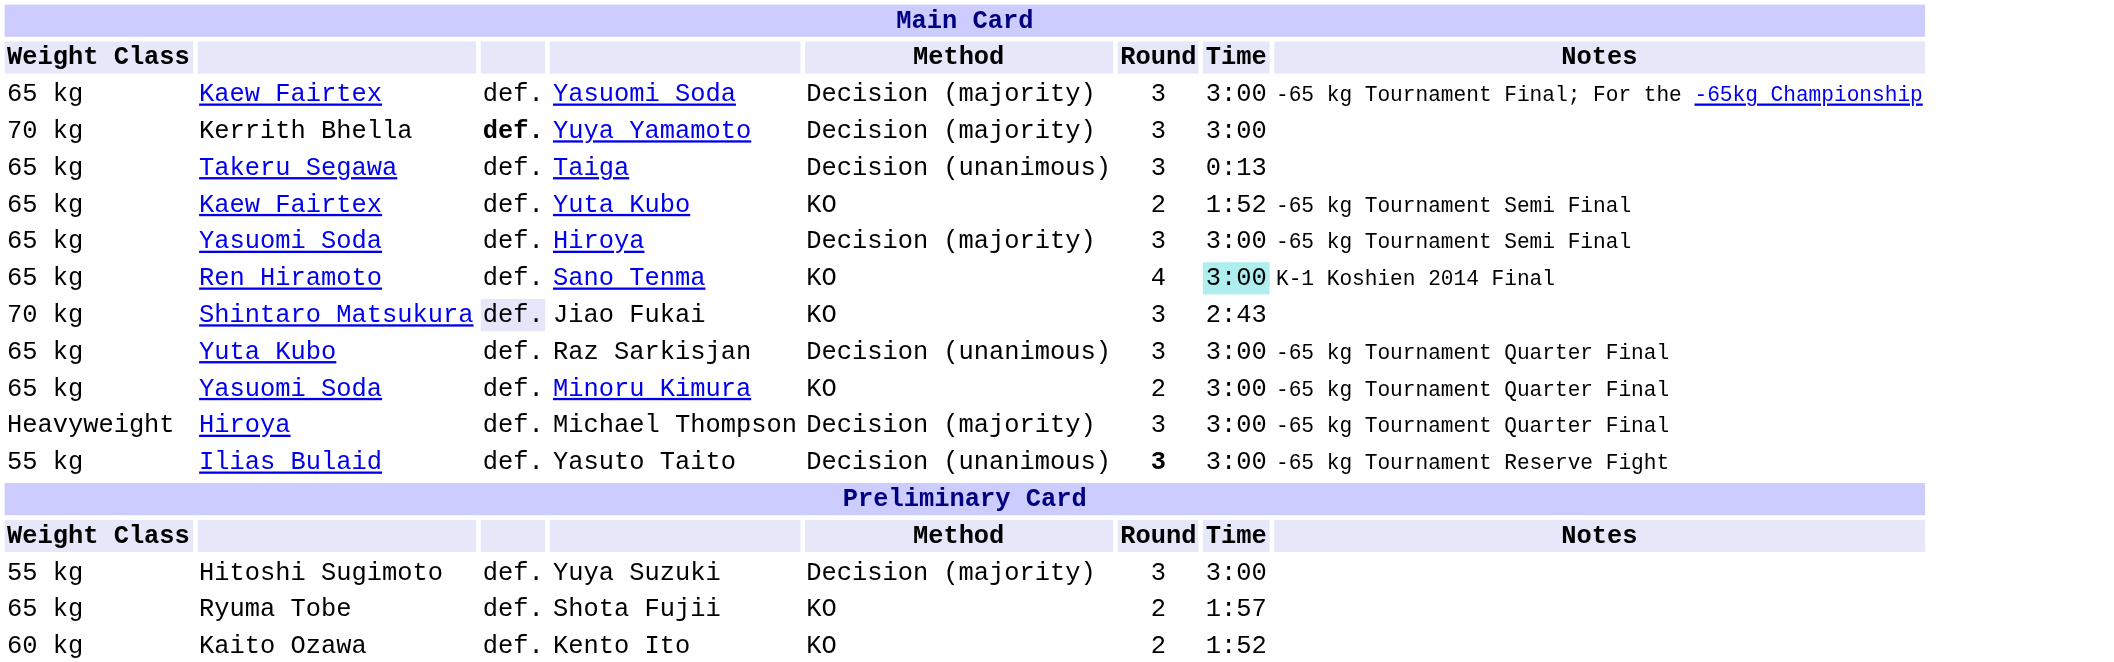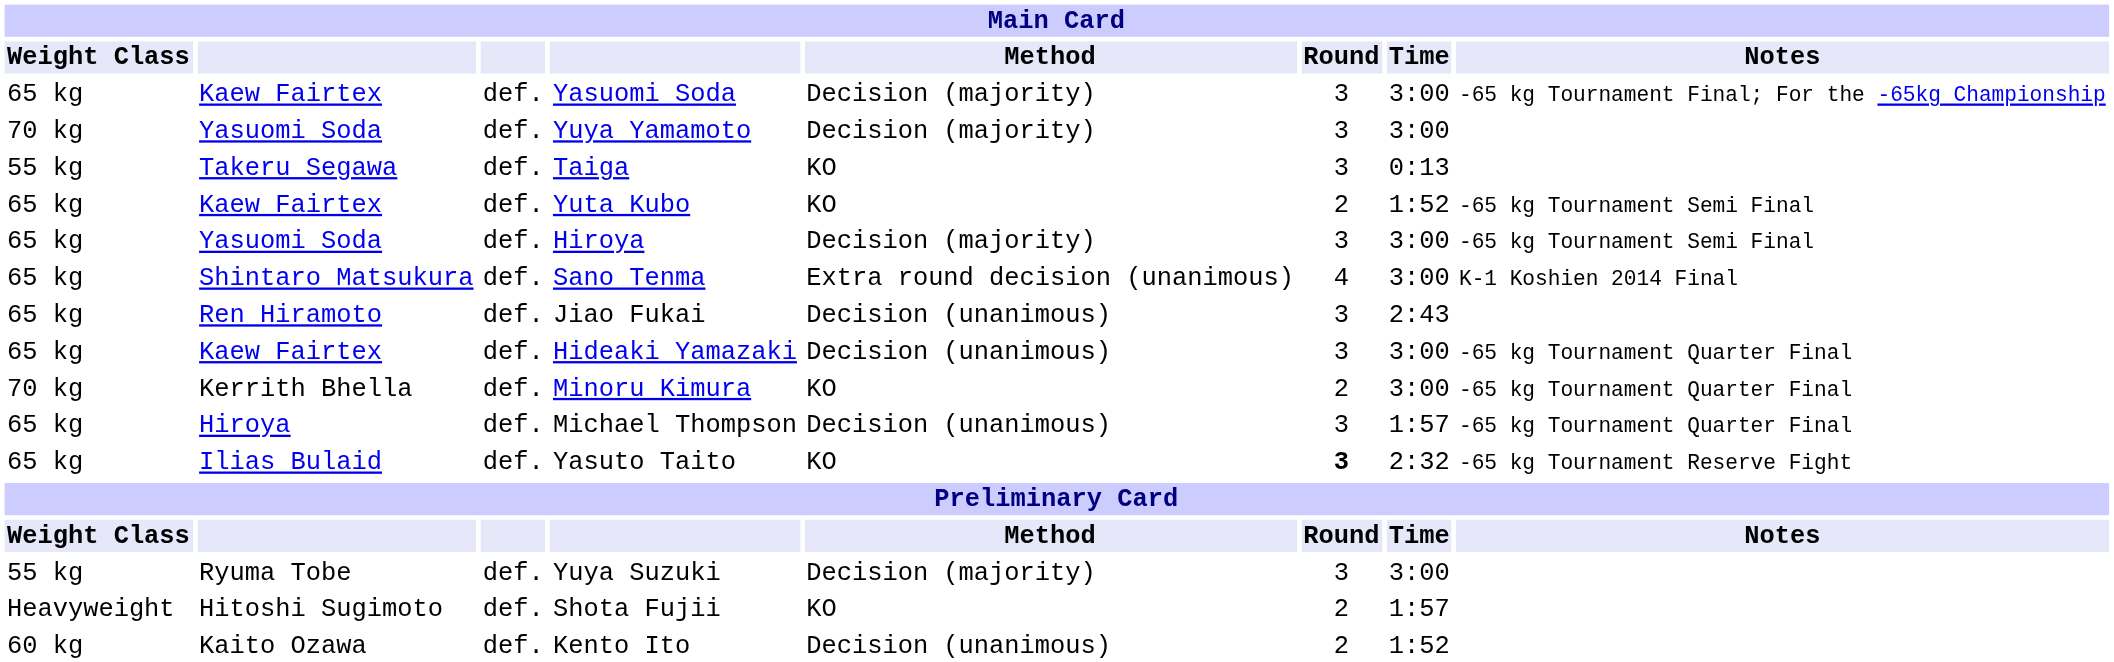Yuya Yamamoto | column 2: Kerrith Bhella -> Yasuomi Soda
Yuya Yamamoto | column 3: bold -> normal
Taiga | Weight Class: 65 kg -> 55 kg
Taiga | Method: Decision (unanimous) -> KO
Sano Tenma | column 2: Ren Hiramoto -> Shintaro Matsukura
Sano Tenma | Method: KO -> Extra round decision (unanimous)
Sano Tenma | Time: paleturquoise background -> no background
Jiao Fukai | Weight Class: 70 kg -> 65 kg
Jiao Fukai | column 2: Shintaro Matsukura -> Ren Hiramoto
Jiao Fukai | column 3: lavender background -> no background
Jiao Fukai | Method: KO -> Decision (unanimous)
- row: 65 kg | Yuta Kubo | def. | Raz Sarkisjan | Decision (unanimous) | 3 | 3:00 | -65 kg Tournament Quarter Final
+ row: 65 kg | Kaew Fairtex | def. | Hideaki Yamazaki | Decision (unanimous) | 3 | 3:00 | -65 kg Tournament Quarter Final
Minoru Kimura | Weight Class: 65 kg -> 70 kg
Minoru Kimura | column 2: Yasuomi Soda -> Kerrith Bhella
Michael Thompson | Weight Class: Heavyweight -> 65 kg
Michael Thompson | Method: Decision (majority) -> Decision (unanimous)
Michael Thompson | Time: 3:00 -> 1:57
Yasuto Taito | Weight Class: 55 kg -> 65 kg
Yasuto Taito | Method: Decision (unanimous) -> KO
Yasuto Taito | Time: 3:00 -> 2:32
Yuya Suzuki | column 2: Hitoshi Sugimoto -> Ryuma Tobe
Shota Fujii | Weight Class: 65 kg -> Heavyweight
Shota Fujii | column 2: Ryuma Tobe -> Hitoshi Sugimoto
Kento Ito | Method: KO -> Decision (unanimous)
